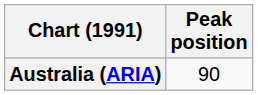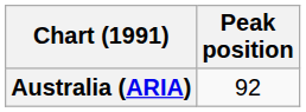Australia (ARIA) | Peak position: 90 -> 92
